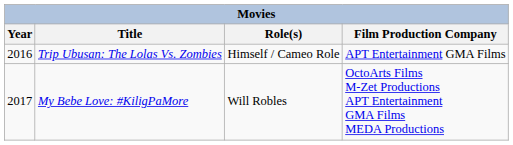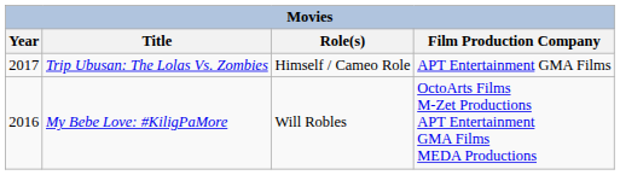Trip Ubusan: The Lolas Vs. Zombies | Year: 2016 -> 2017
My Bebe Love: #KiligPaMore | Year: 2017 -> 2016
